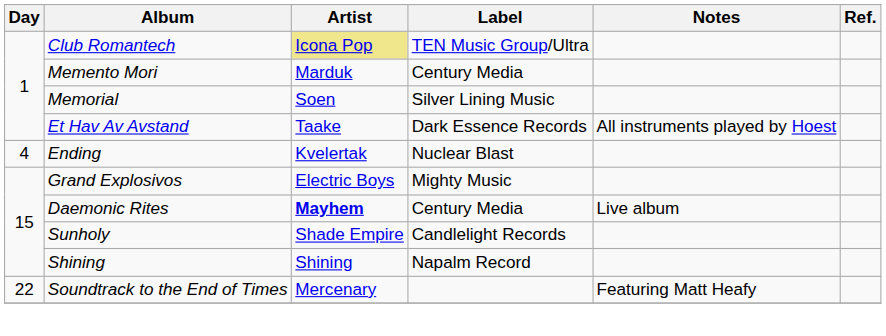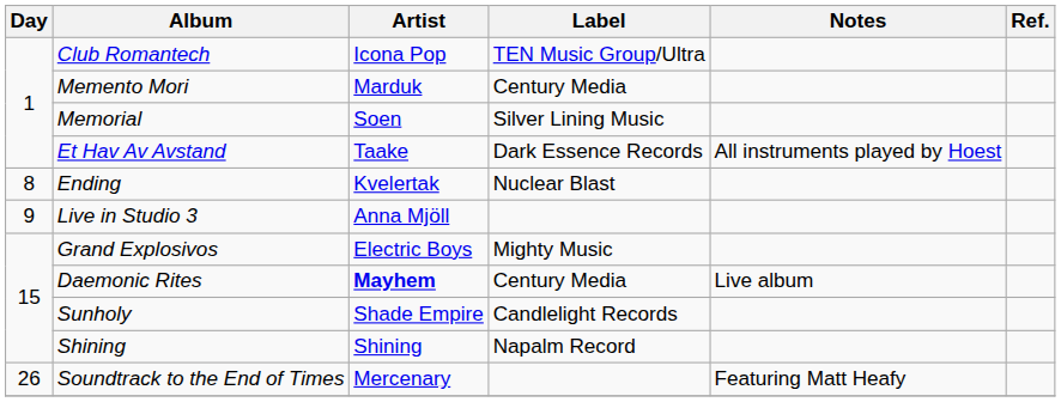Club Romantech | Artist: khaki background -> no background
Ending | Day: 4 -> 8
+ row: 9 | Live in Studio 3 | Anna Mjöll
Soundtrack to the End of Times | Day: 22 -> 26
